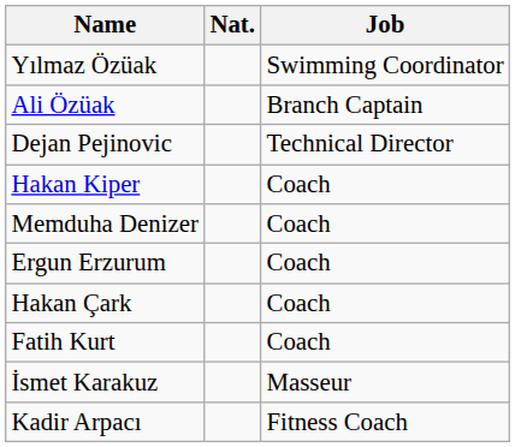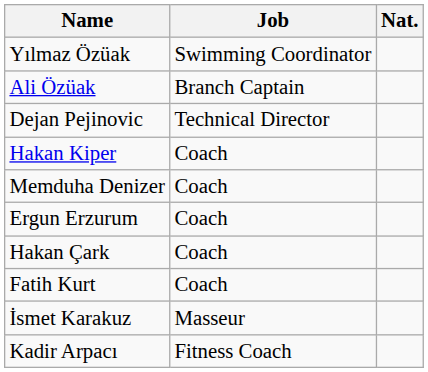columns swapped: Nat. <-> Job
